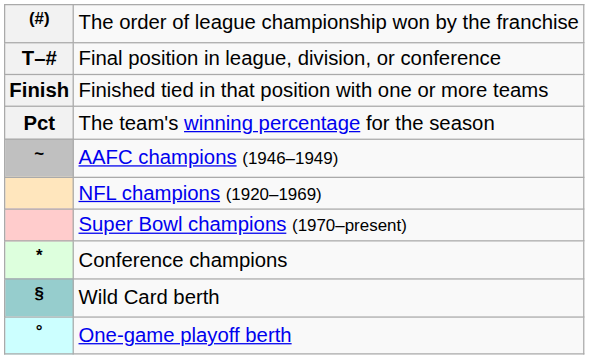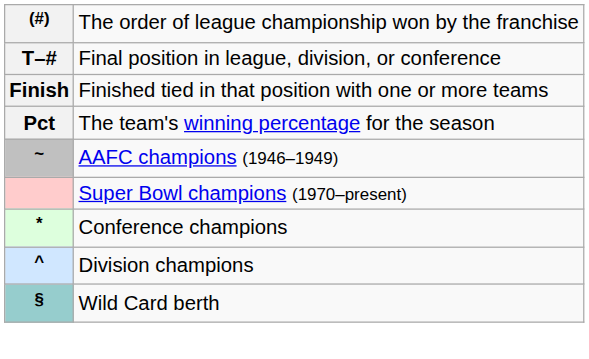- row: NFL champions (1920–1969)
+ row: ^ | Division champions
- row: ° | One-game playoff berth
